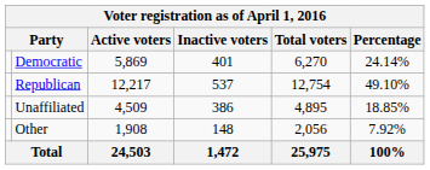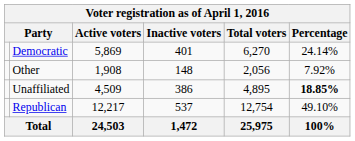rows swapped: Republican <-> Other
Unaffiliated | Percentage: normal -> bold
